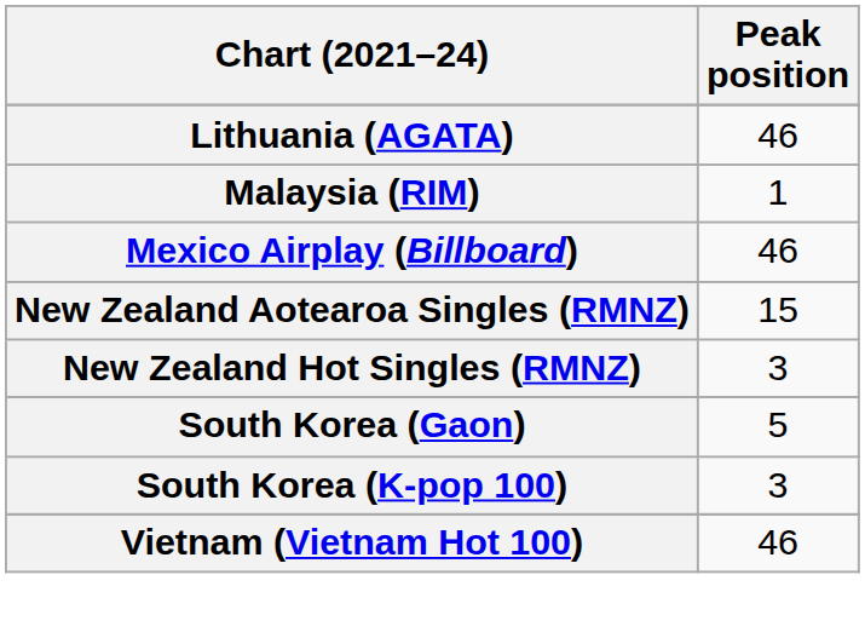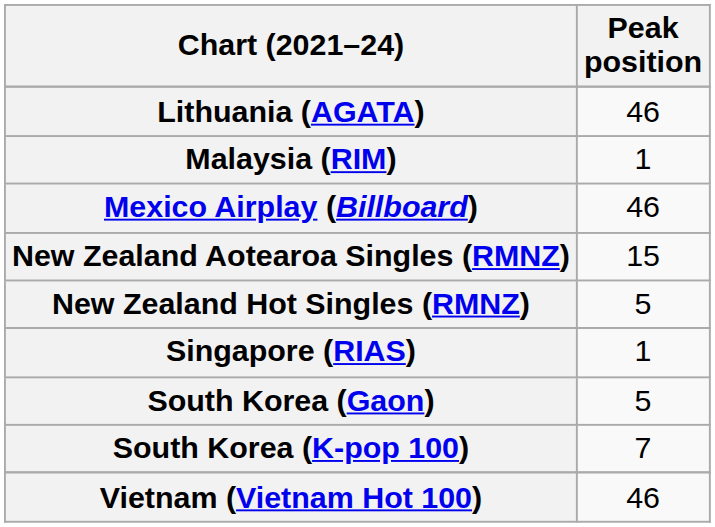New Zealand Hot Singles (RMNZ) | Peak position: 3 -> 5
+ row: Singapore (RIAS) | 1
South Korea (K-pop 100) | Peak position: 3 -> 7
